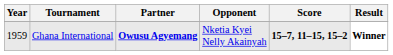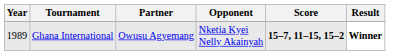Ghana International | Year: 1959 -> 1989
Ghana International | Partner: bold -> normal
